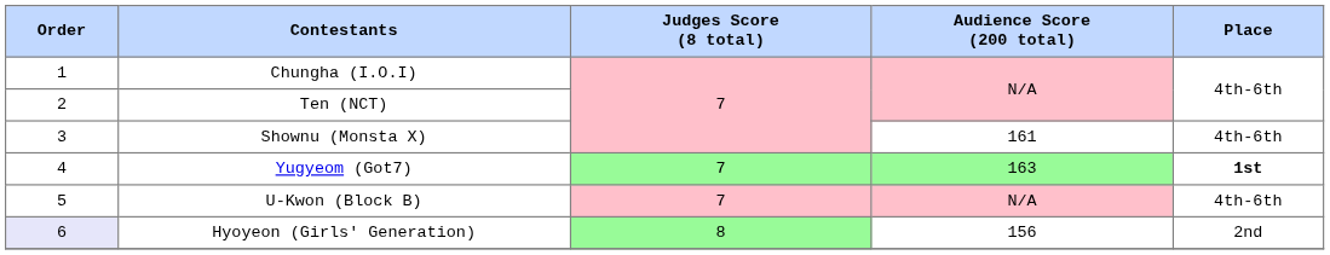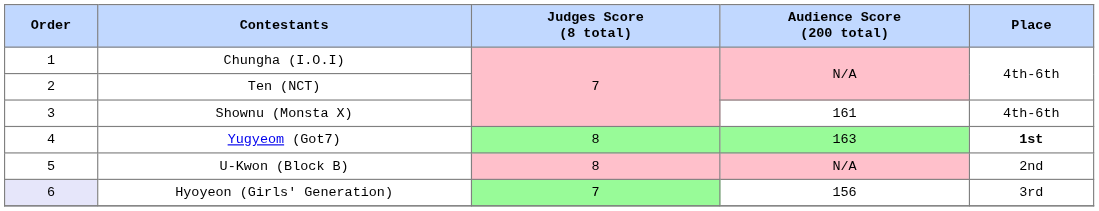Yugyeom (Got7) | Judges Score (8 total): 7 -> 8
U-Kwon (Block B) | Judges Score (8 total): 7 -> 8
U-Kwon (Block B) | Place: 4th-6th -> 2nd
Hyoyeon (Girls' Generation) | Judges Score (8 total): 8 -> 7
Hyoyeon (Girls' Generation) | Place: 2nd -> 3rd
